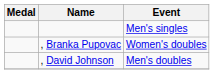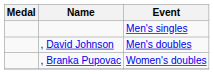rows swapped: , Branka Pupovac <-> , David Johnson
